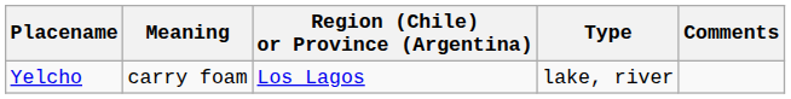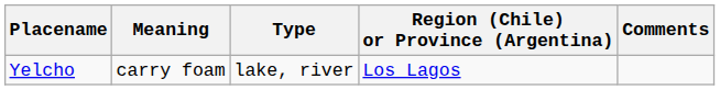columns swapped: Region (Chile) or Province (Argentina) <-> Type
